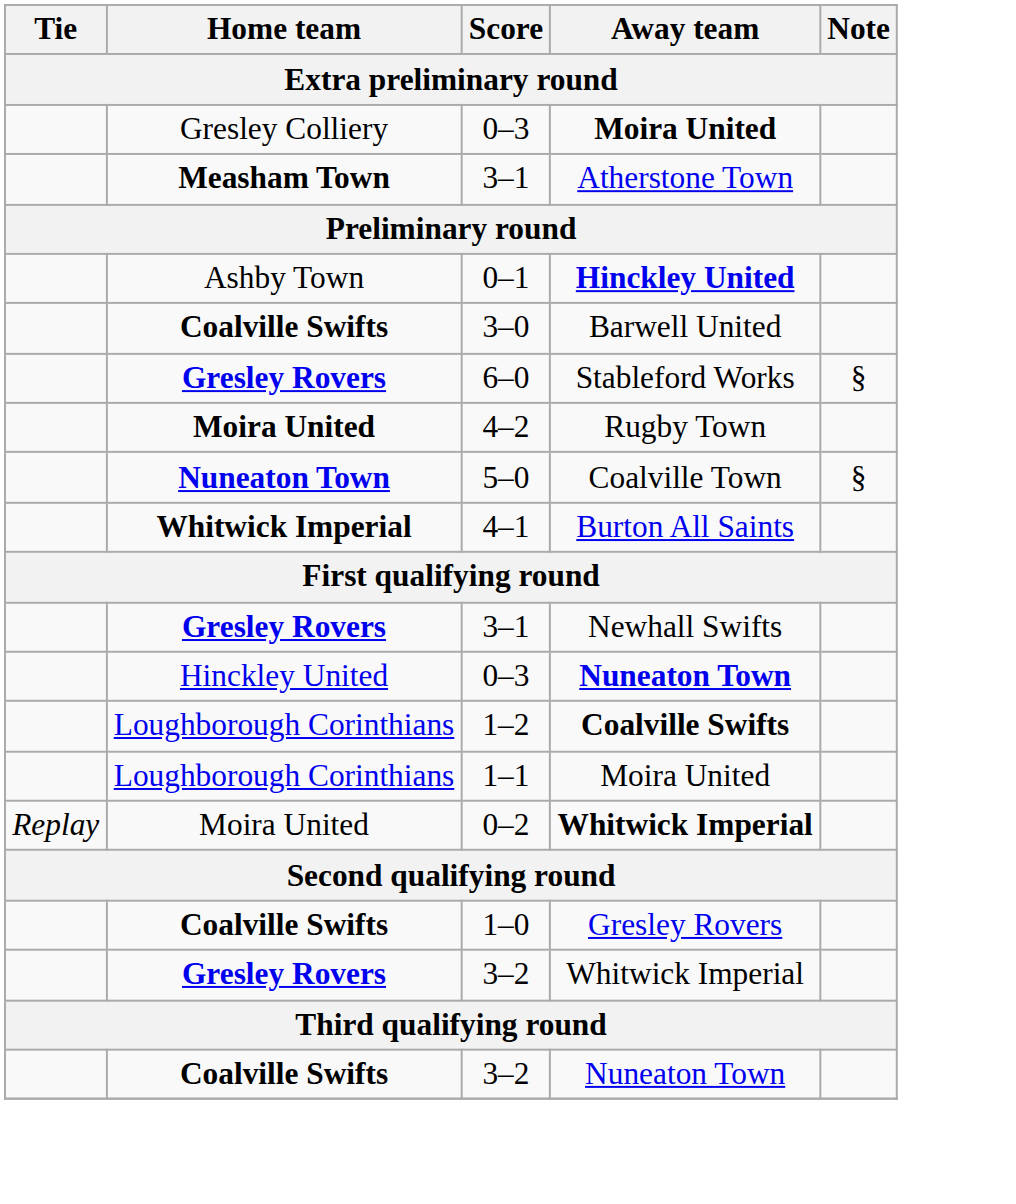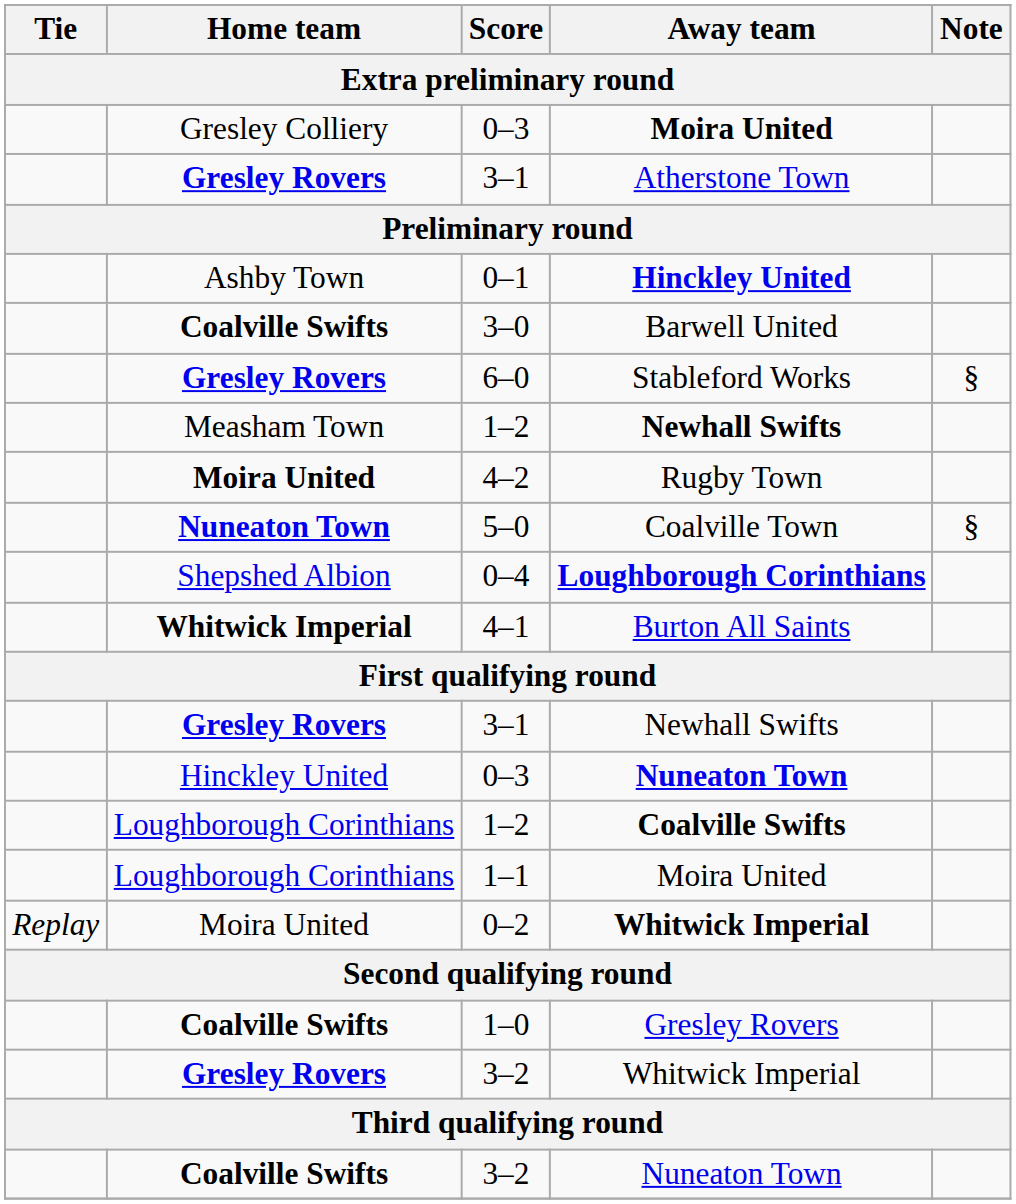3–1 / Atherstone Town | Home team: Measham Town -> Gresley Rovers
+ row: Measham Town | 1–2 | Newhall Swifts
+ row: Shepshed Albion | 0–4 | Loughborough Corinthians
